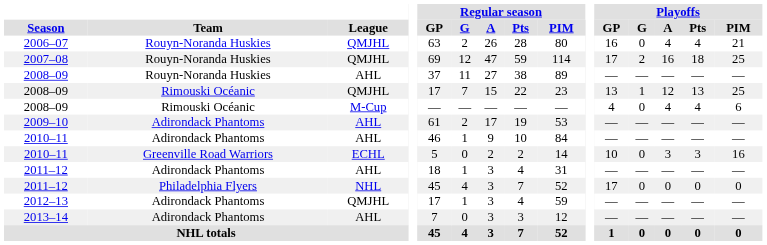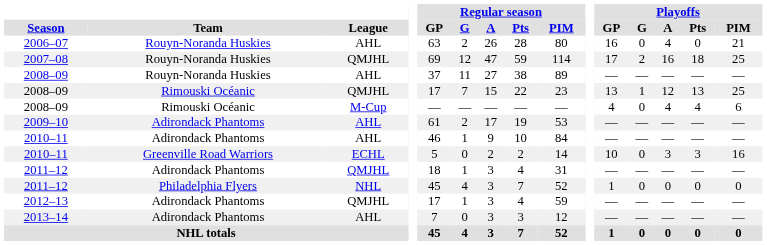2006–07 | League: QMJHL -> AHL
2006–07 | Playoffs / Pts: 4 -> 0
2011–12 / Adirondack Phantoms | League: AHL -> QMJHL
2011–12 / Philadelphia Flyers | Playoffs / GP: 17 -> 1
